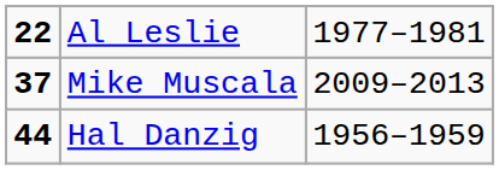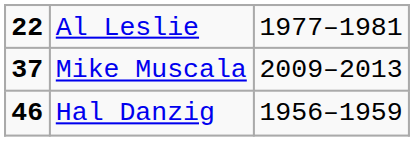Hal Danzig | column 1: 44 -> 46
